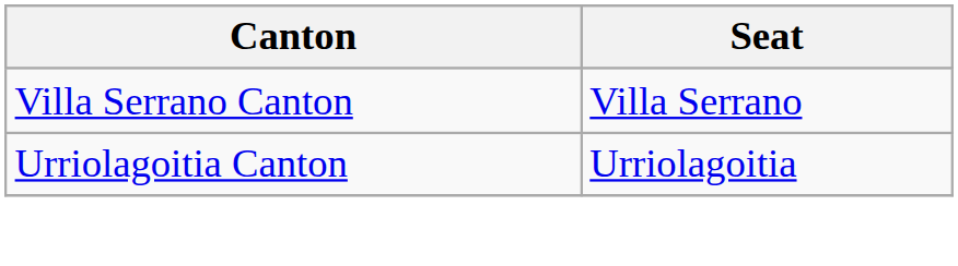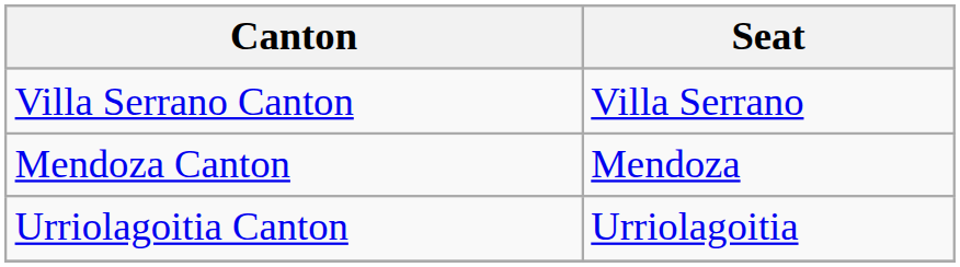+ row: Mendoza Canton | Mendoza
